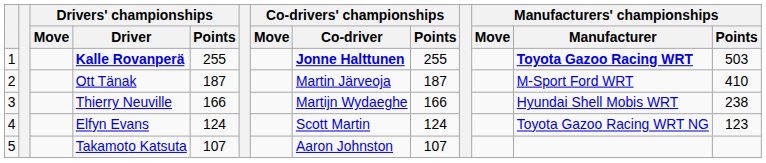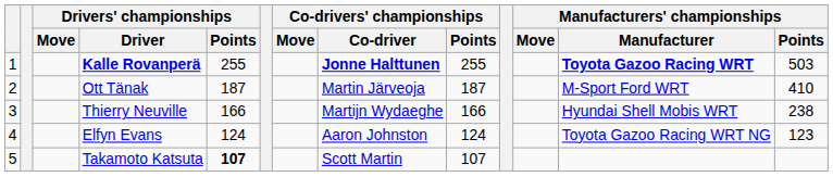Elfyn Evans | Co-drivers' championships / Co-driver: Scott Martin -> Aaron Johnston
Takamoto Katsuta | Drivers' championships / Points: normal -> bold
Takamoto Katsuta | Co-drivers' championships / Co-driver: Aaron Johnston -> Scott Martin
